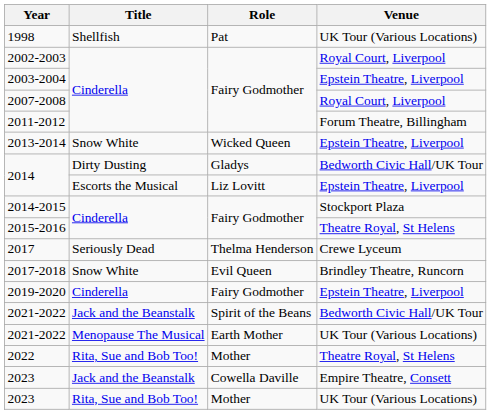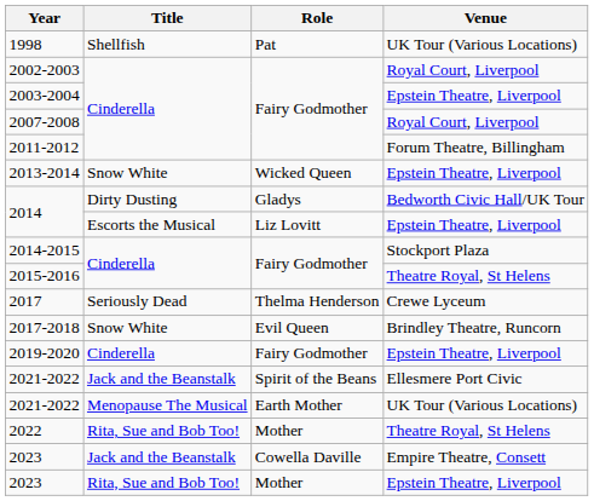2021-2022 / Spirit of the Beans | Venue: Bedworth Civic Hall/UK Tour -> Ellesmere Port Civic
2023 / Mother | Venue: UK Tour (Various Locations) -> Epstein Theatre, Liverpool
